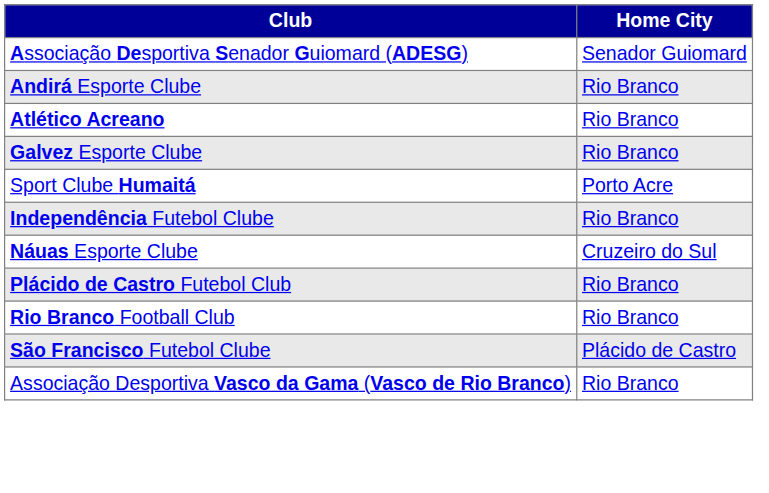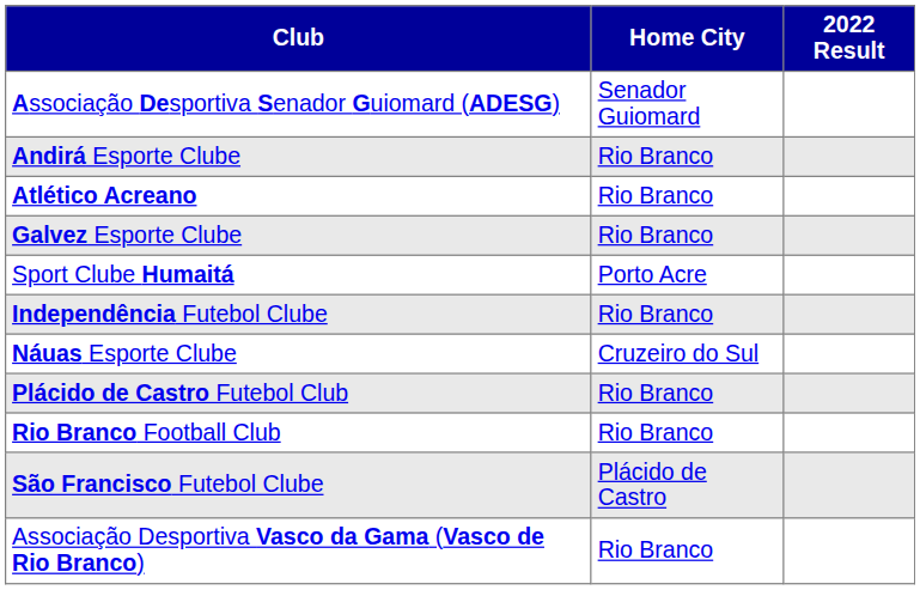+ column: 2022 Result
